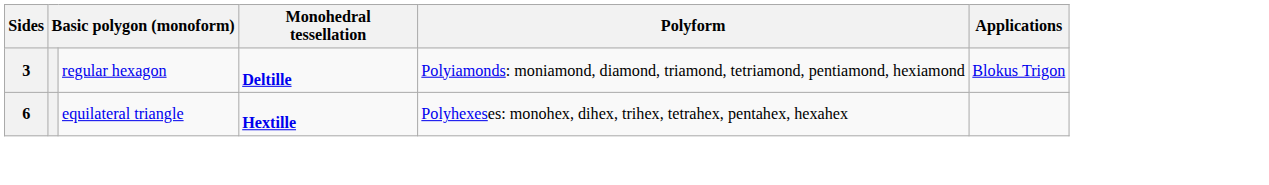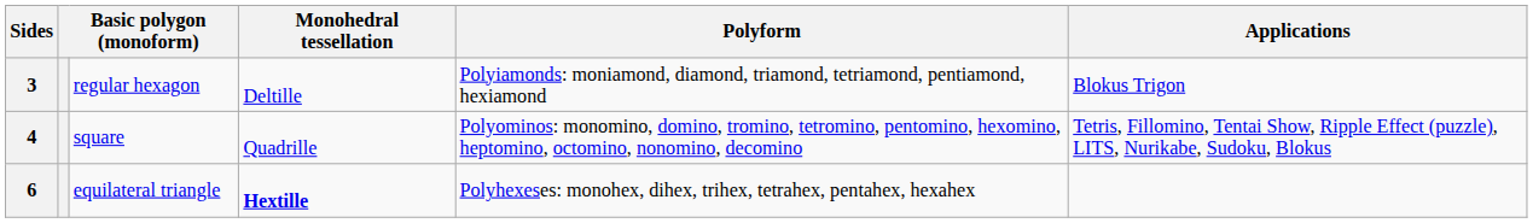3 | Monohedral tessellation: bold -> normal
+ row: 4 | square | Quadrille | Polyominos: monomino, domino, tromino, tetromino, pentomino, hexomino, heptomino, octomino, nonomino, decomino | Tetris, Fillomino, Tentai Show, Ripple Effect (puzzle), LITS, Nurikabe, Sudoku, Blokus
